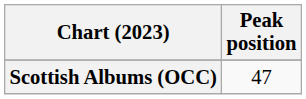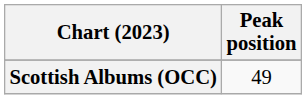Scottish Albums (OCC) | Peak position: 47 -> 49
